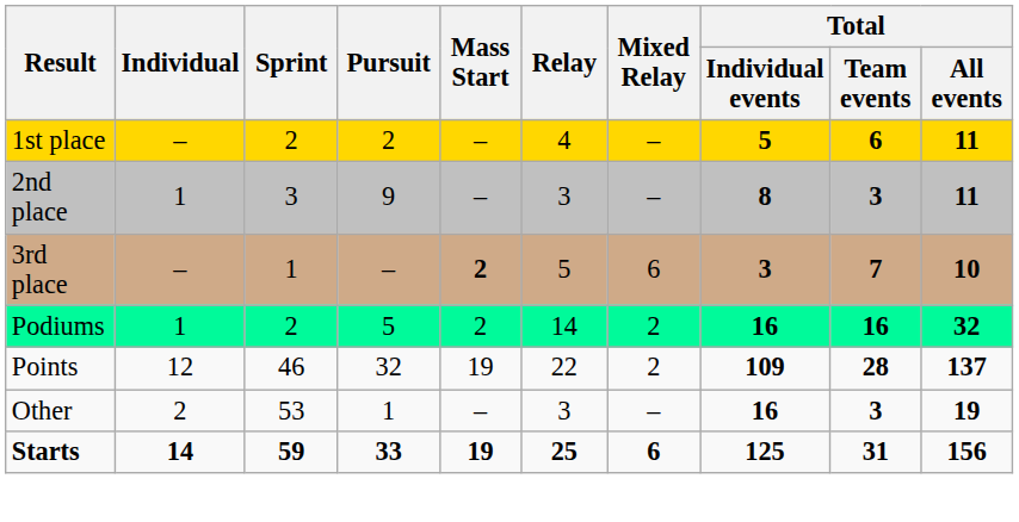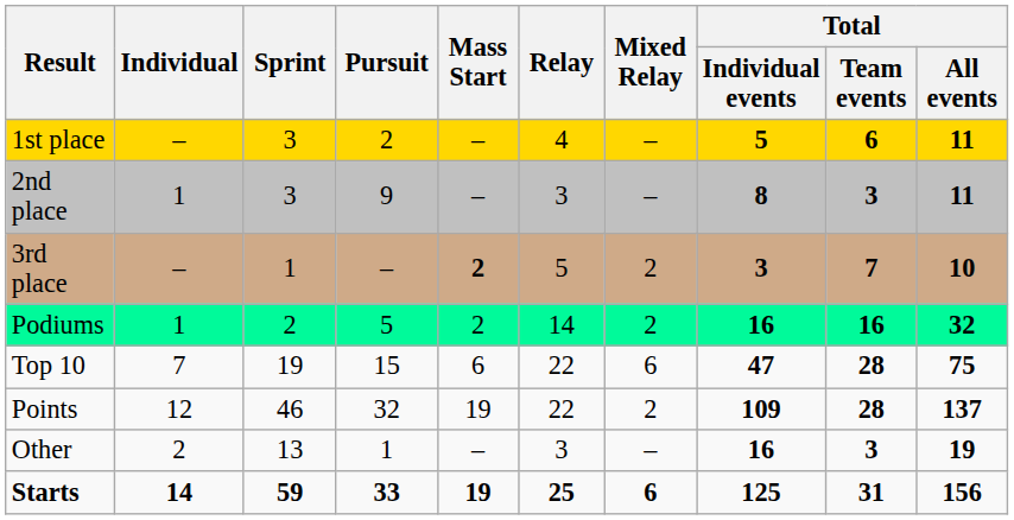1st place | Sprint: 2 -> 3
3rd place | Mixed Relay: 6 -> 2
+ row: Top 10 | 7 | 19 | 15 | 6 | 22 | 6 | 47 | 28 | 75
Other | Sprint: 53 -> 13
